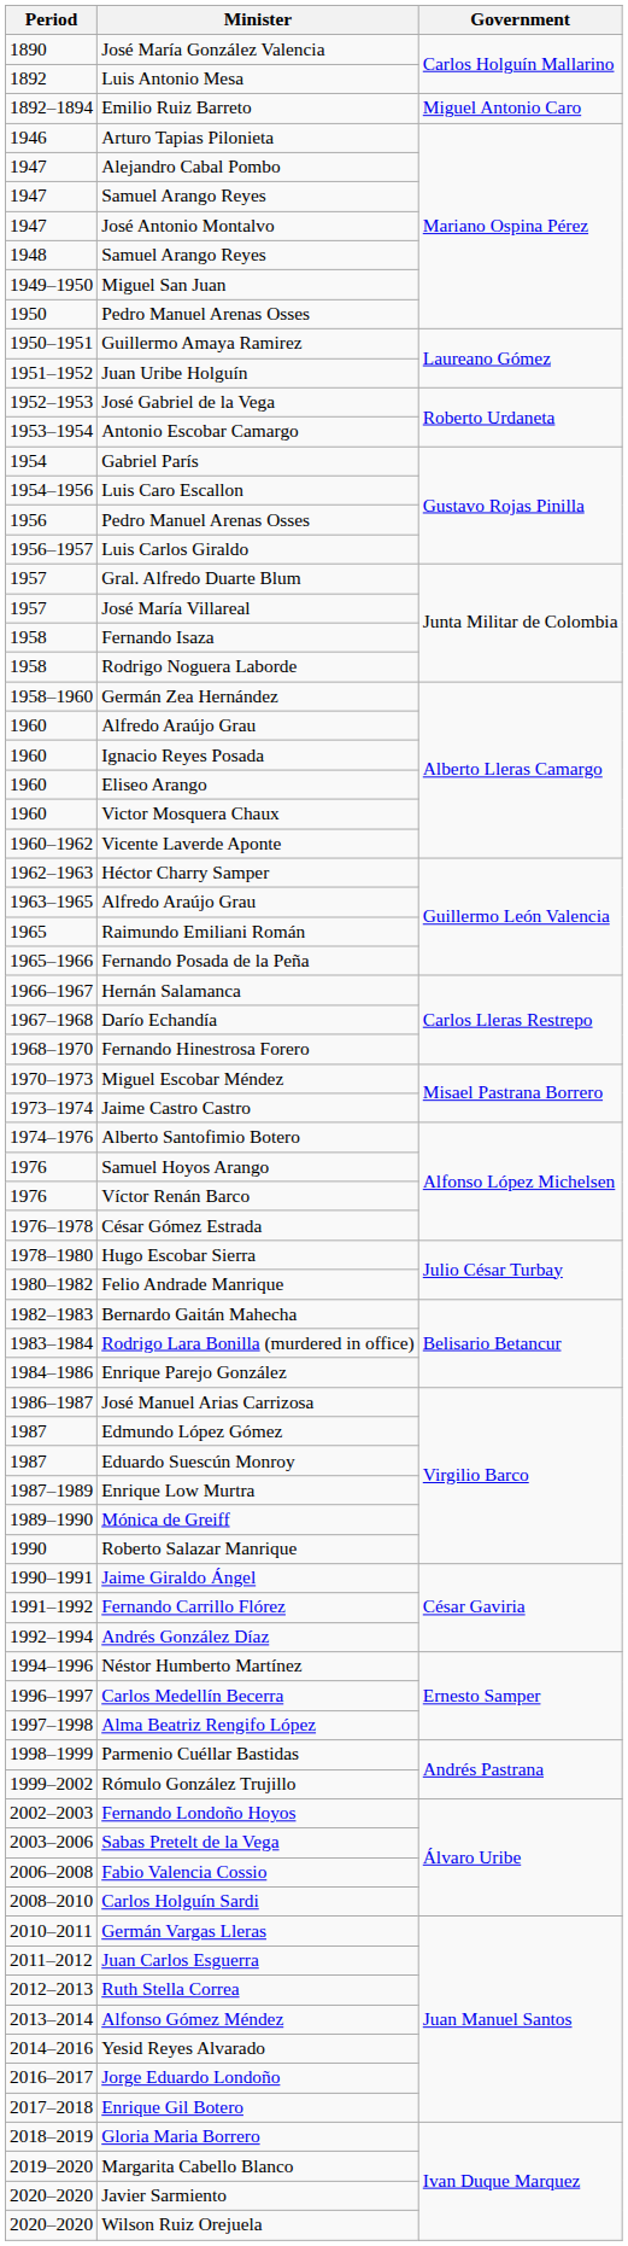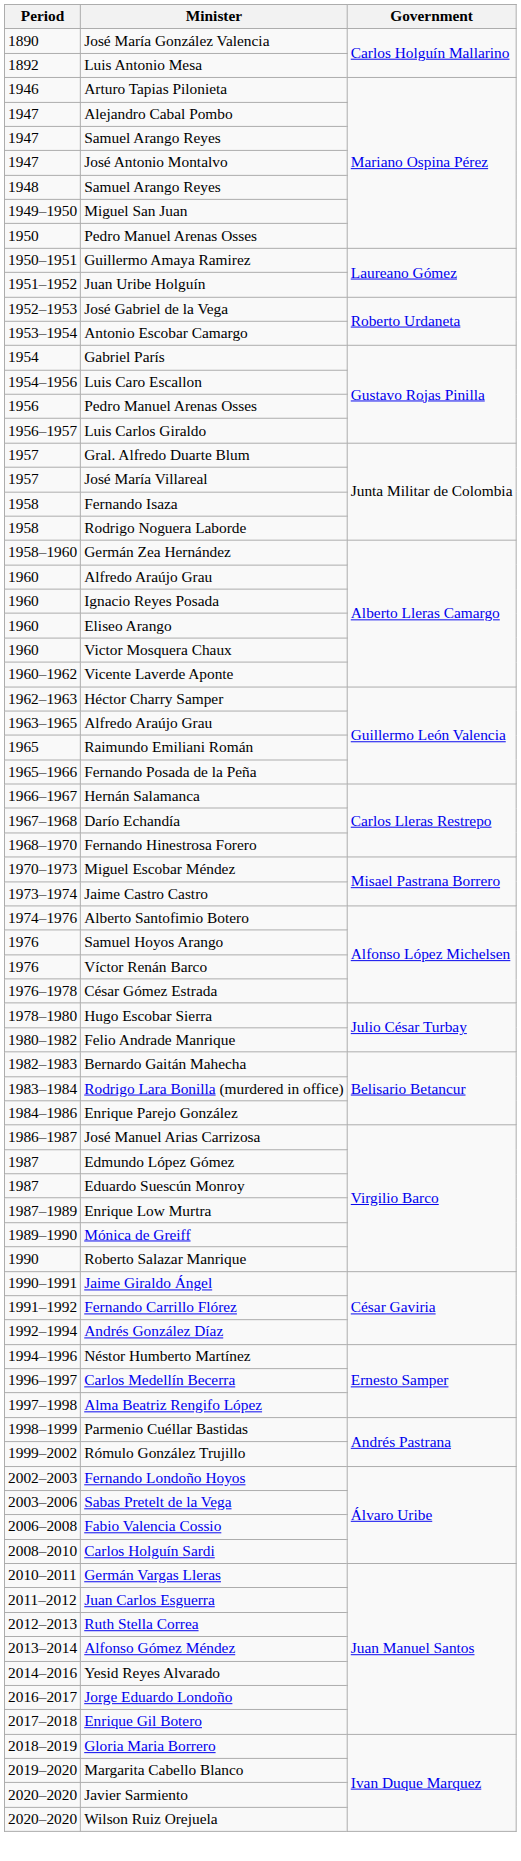- row: 1892–1894 | Emilio Ruiz Barreto | Miguel Antonio Caro
